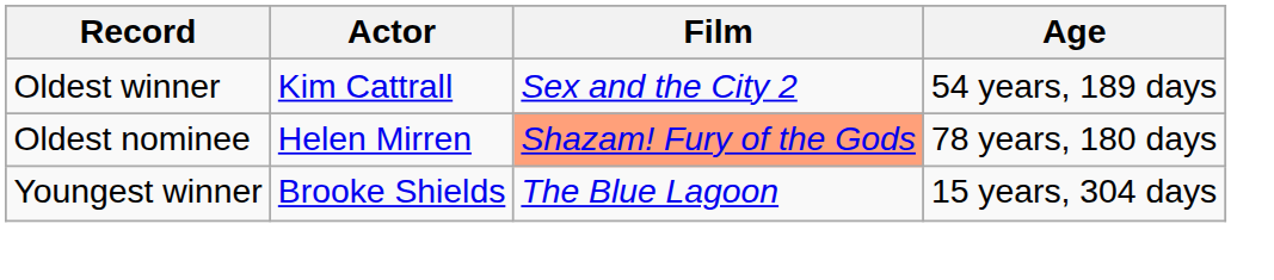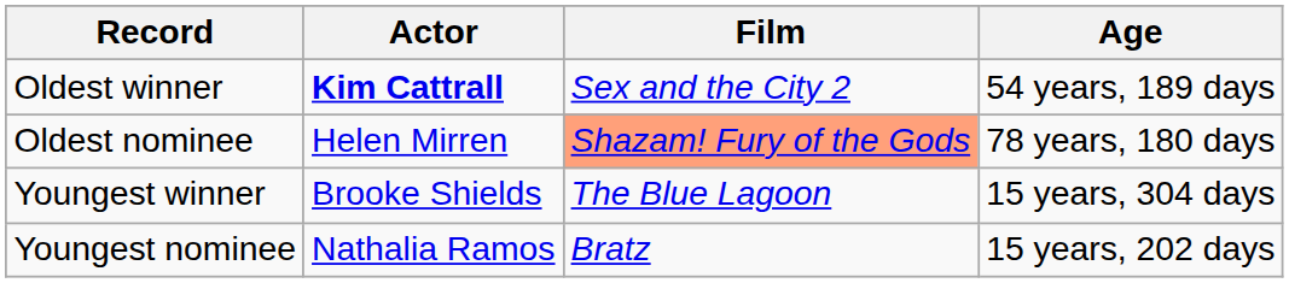Oldest winner | Actor: normal -> bold
+ row: Youngest nominee | Nathalia Ramos | Bratz | 15 years, 202 days
